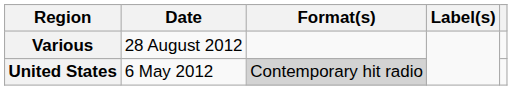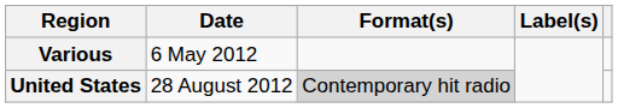Various | Date: 28 August 2012 -> 6 May 2012
United States | Date: 6 May 2012 -> 28 August 2012
